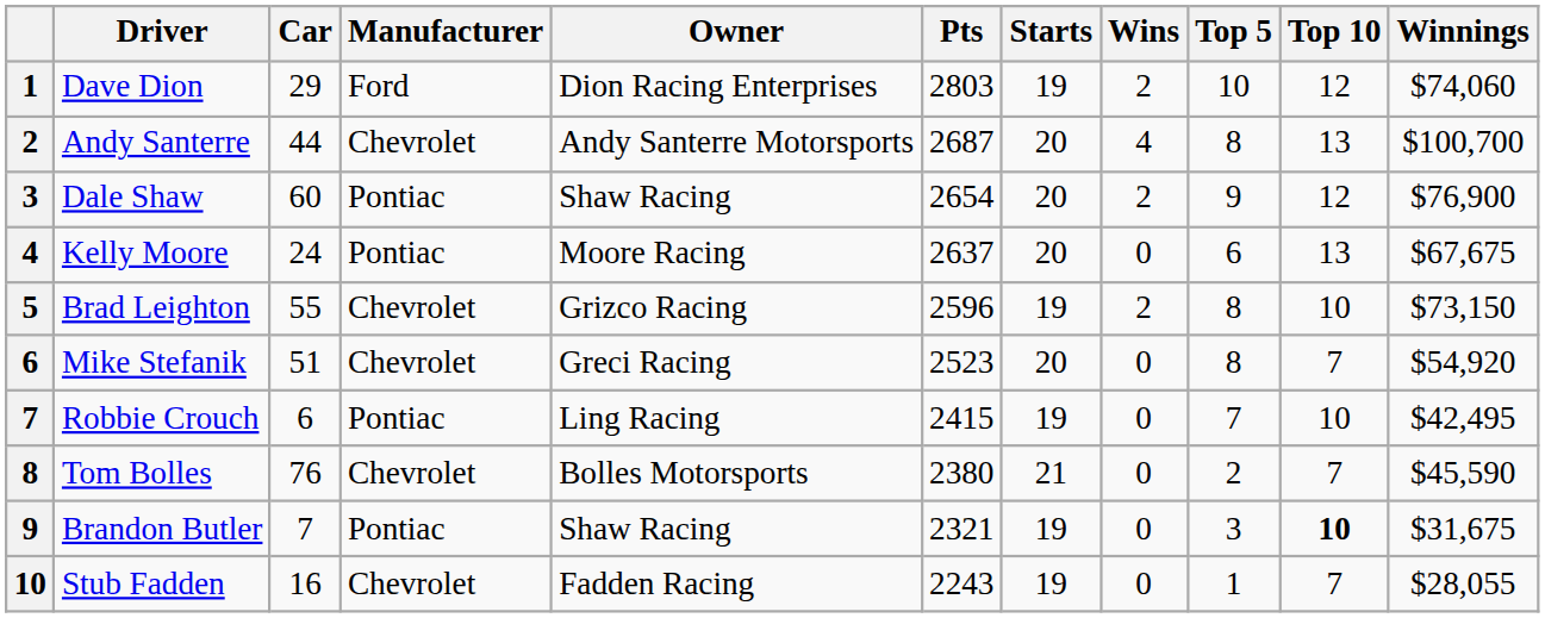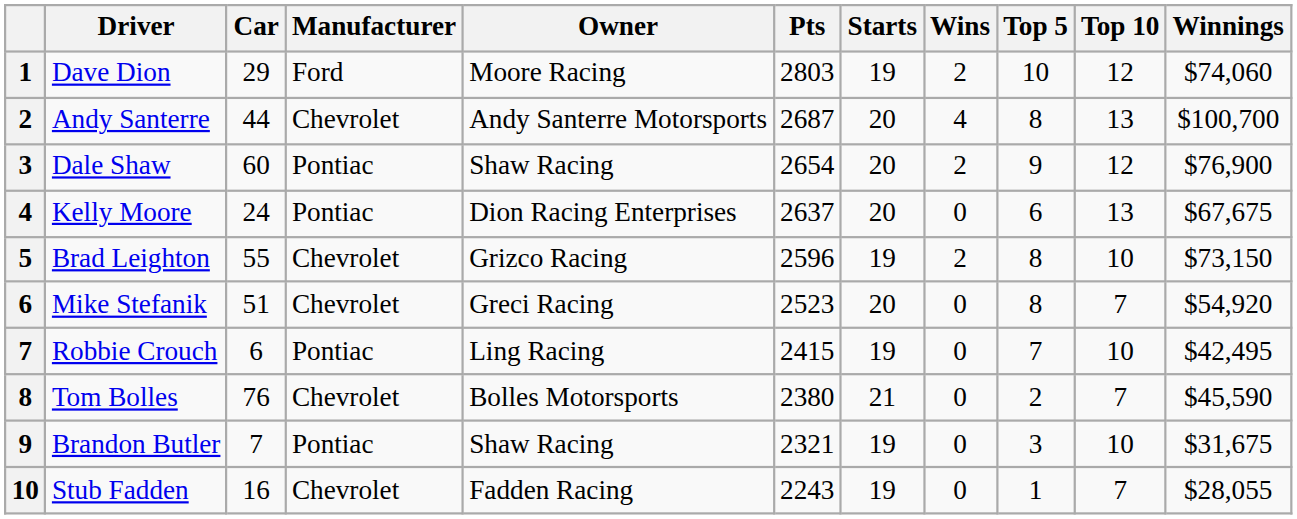Dave Dion | Owner: Dion Racing Enterprises -> Moore Racing
Kelly Moore | Owner: Moore Racing -> Dion Racing Enterprises
Brandon Butler | Top 10: bold -> normal
